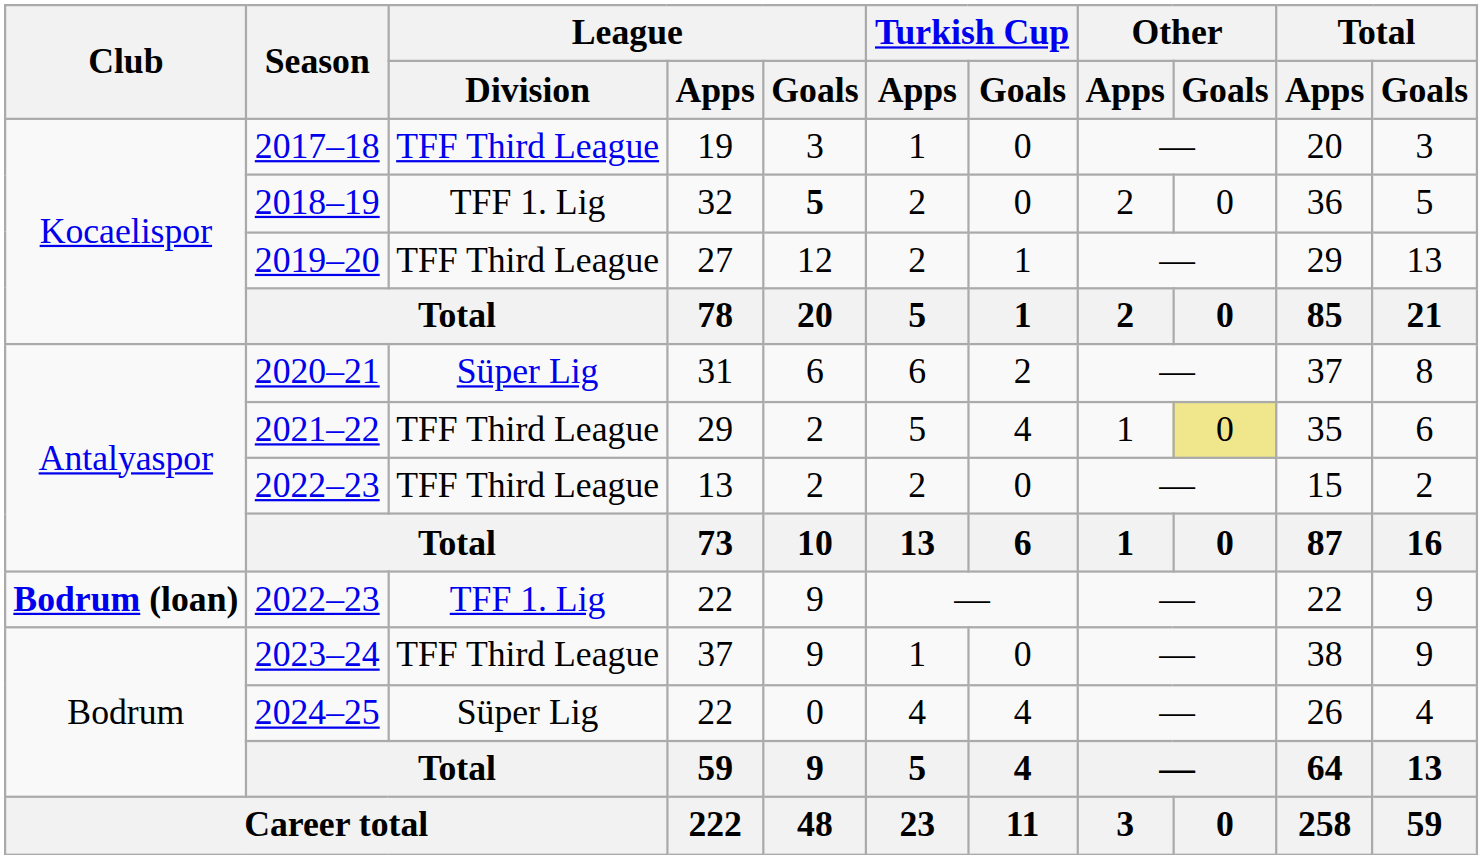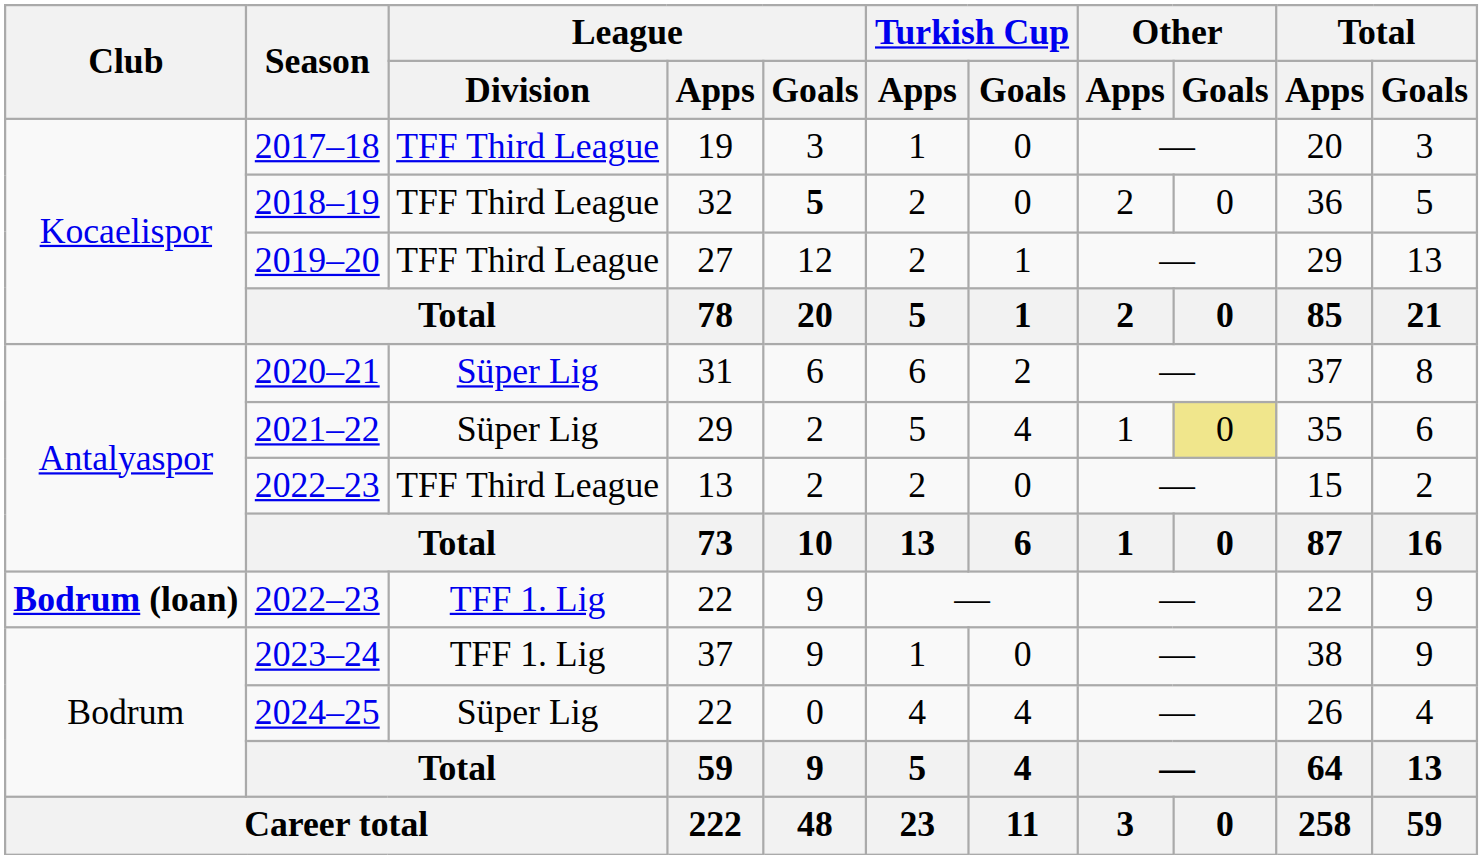2018–19 | League / Division: TFF 1. Lig -> TFF Third League
2021–22 | League / Division: TFF Third League -> Süper Lig
2023–24 | League / Division: TFF Third League -> TFF 1. Lig
